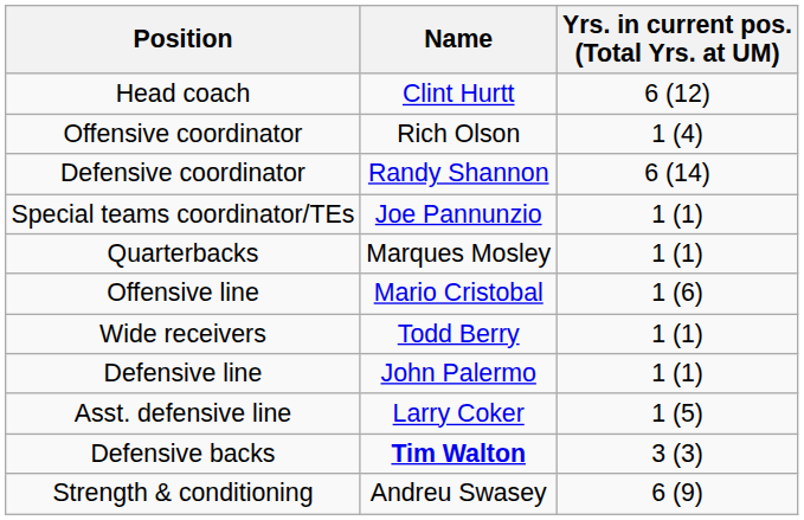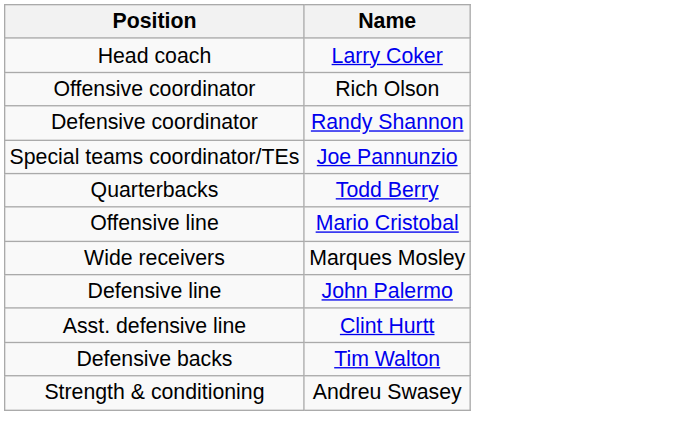- column: Yrs. in current pos. (Total Yrs. at UM) | 6 (12) | 1 (4) | 6 (14) | 1 (1) | 1 (1) | 1 (6) | 1 (1) | 1 (1) | 1 (5) | 3 (3) | 6 (9)
Head coach | Name: Clint Hurtt -> Larry Coker
Quarterbacks | Name: Marques Mosley -> Todd Berry
Wide receivers | Name: Todd Berry -> Marques Mosley
Asst. defensive line | Name: Larry Coker -> Clint Hurtt
Defensive backs | Name: bold -> normal
